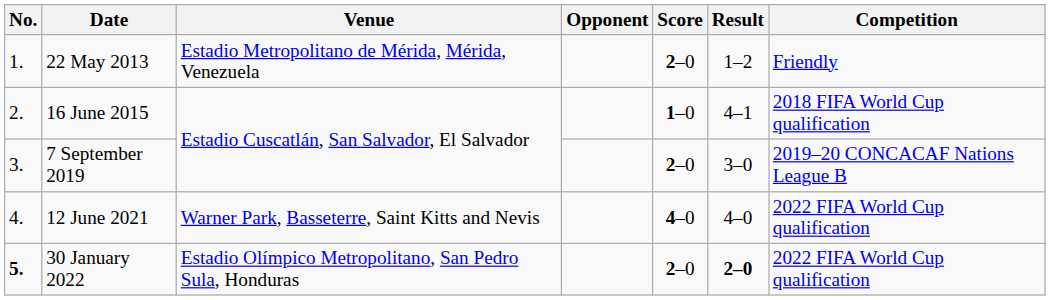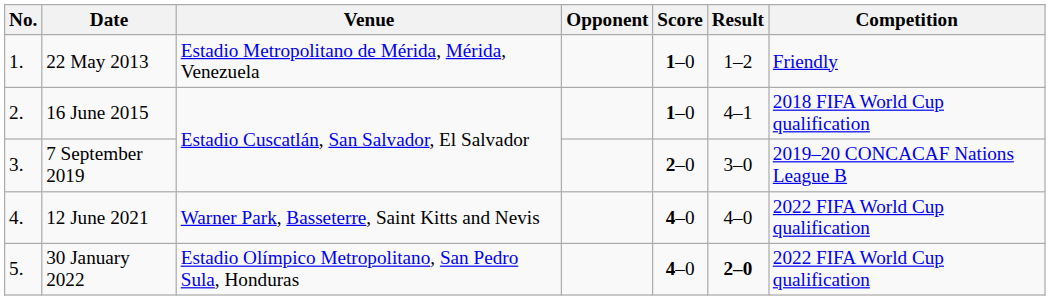22 May 2013 | Score: 2–0 -> 1–0
30 January 2022 | No.: bold -> normal
30 January 2022 | Score: 2–0 -> 4–0
